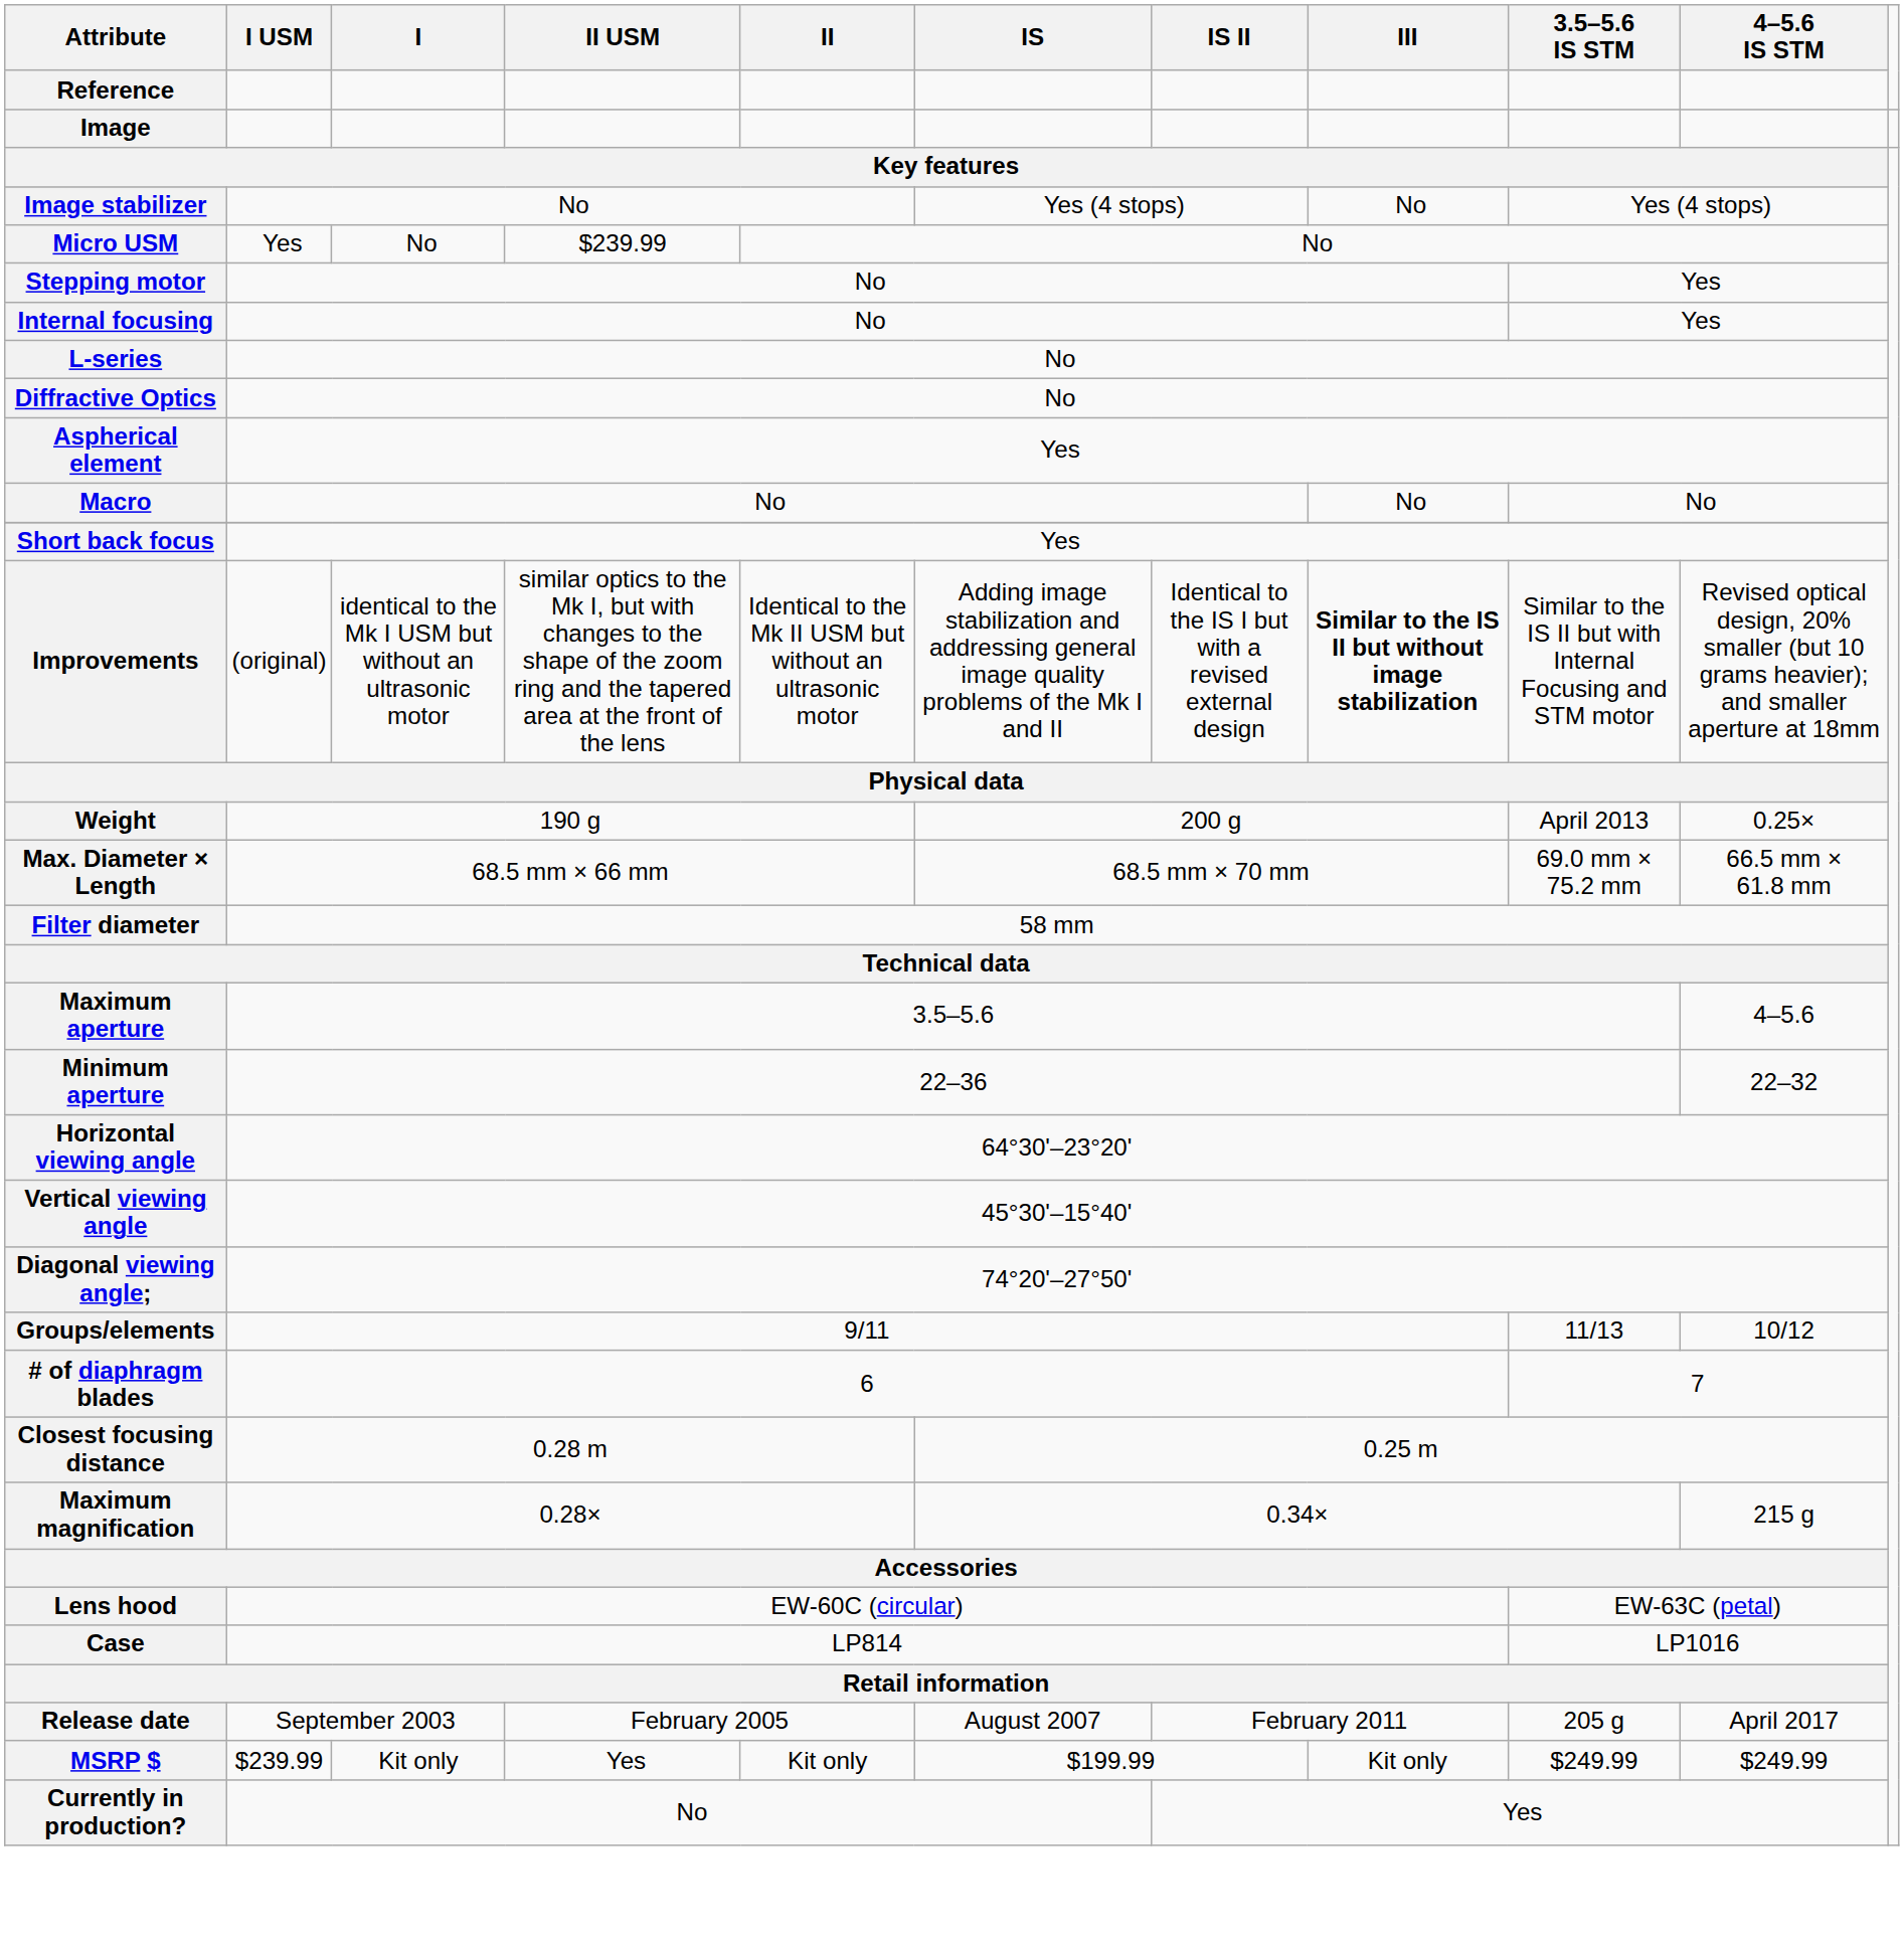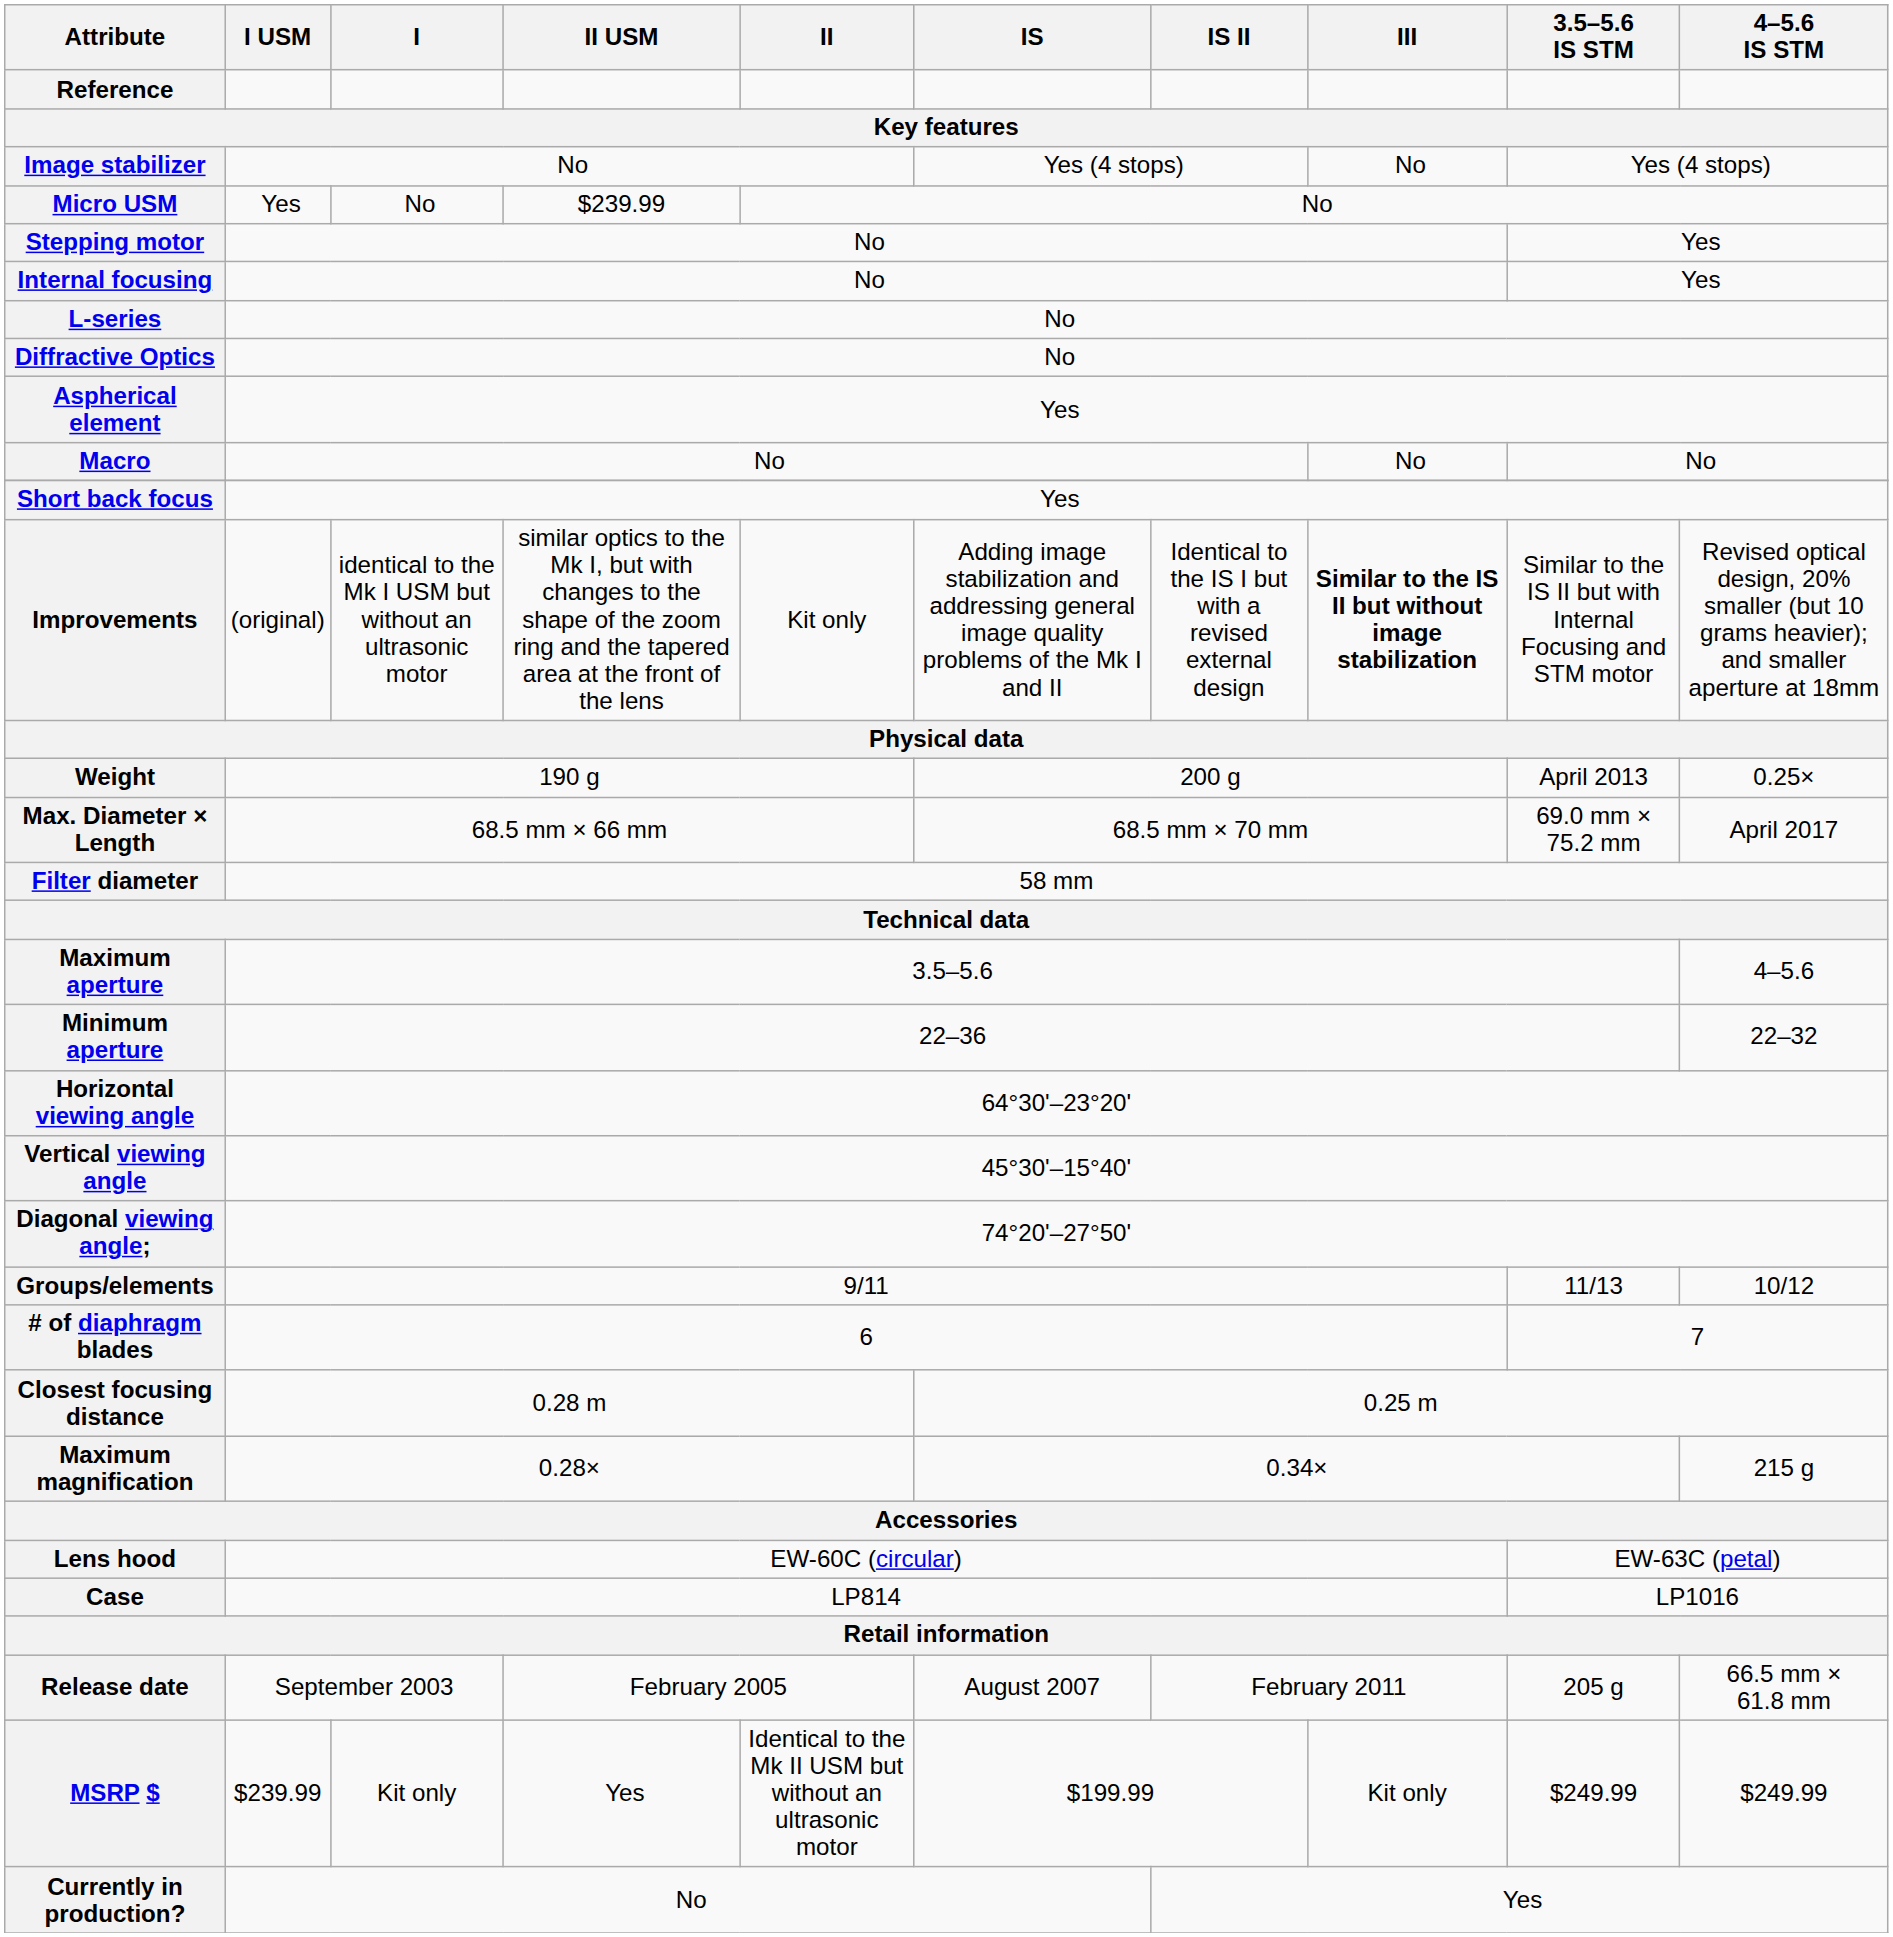- row: Image
Improvements | II: Identical to the Mk II USM but without an ultrasonic motor -> Kit only
Max. Diameter × Length | 4–5.6 IS STM: 66.5 mm × 61.8 mm -> April 2017
Release date | 4–5.6 IS STM: April 2017 -> 66.5 mm × 61.8 mm
MSRP $ | II: Kit only -> Identical to the Mk II USM but without an ultrasonic motor
